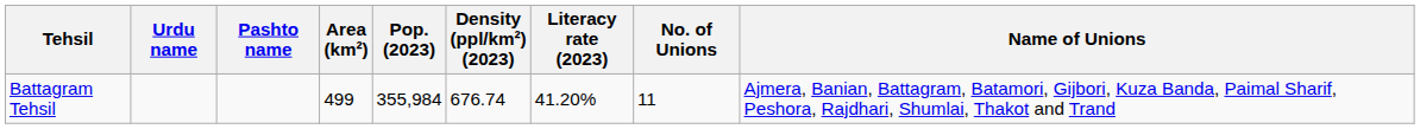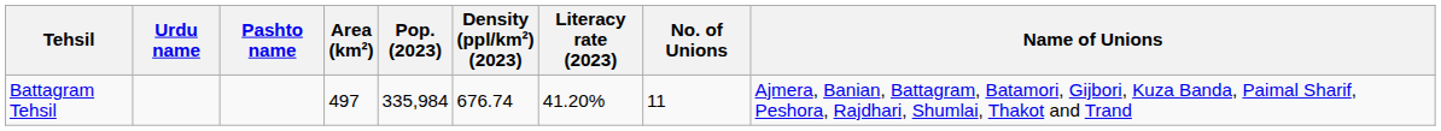Battagram Tehsil | Area (km²): 499 -> 497
Battagram Tehsil | Pop. (2023): 355,984 -> 335,984
